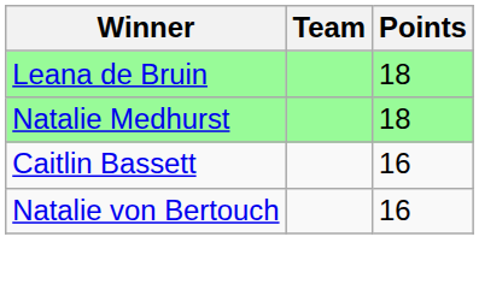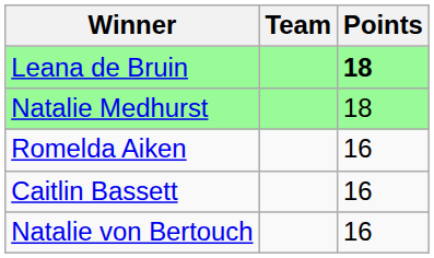Leana de Bruin | Points: normal -> bold
+ row: Romelda Aiken | 16
